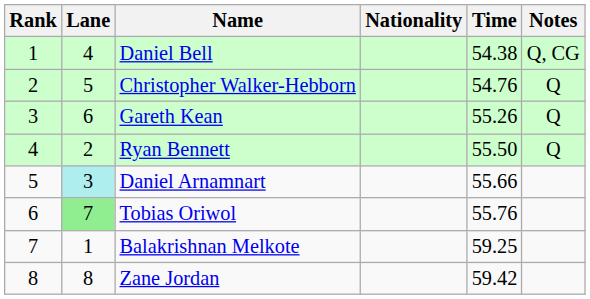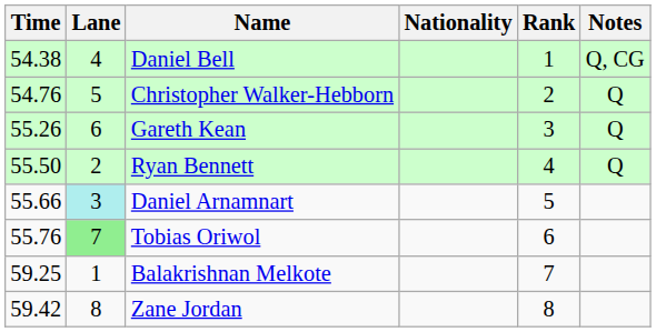columns swapped: Rank <-> Time
